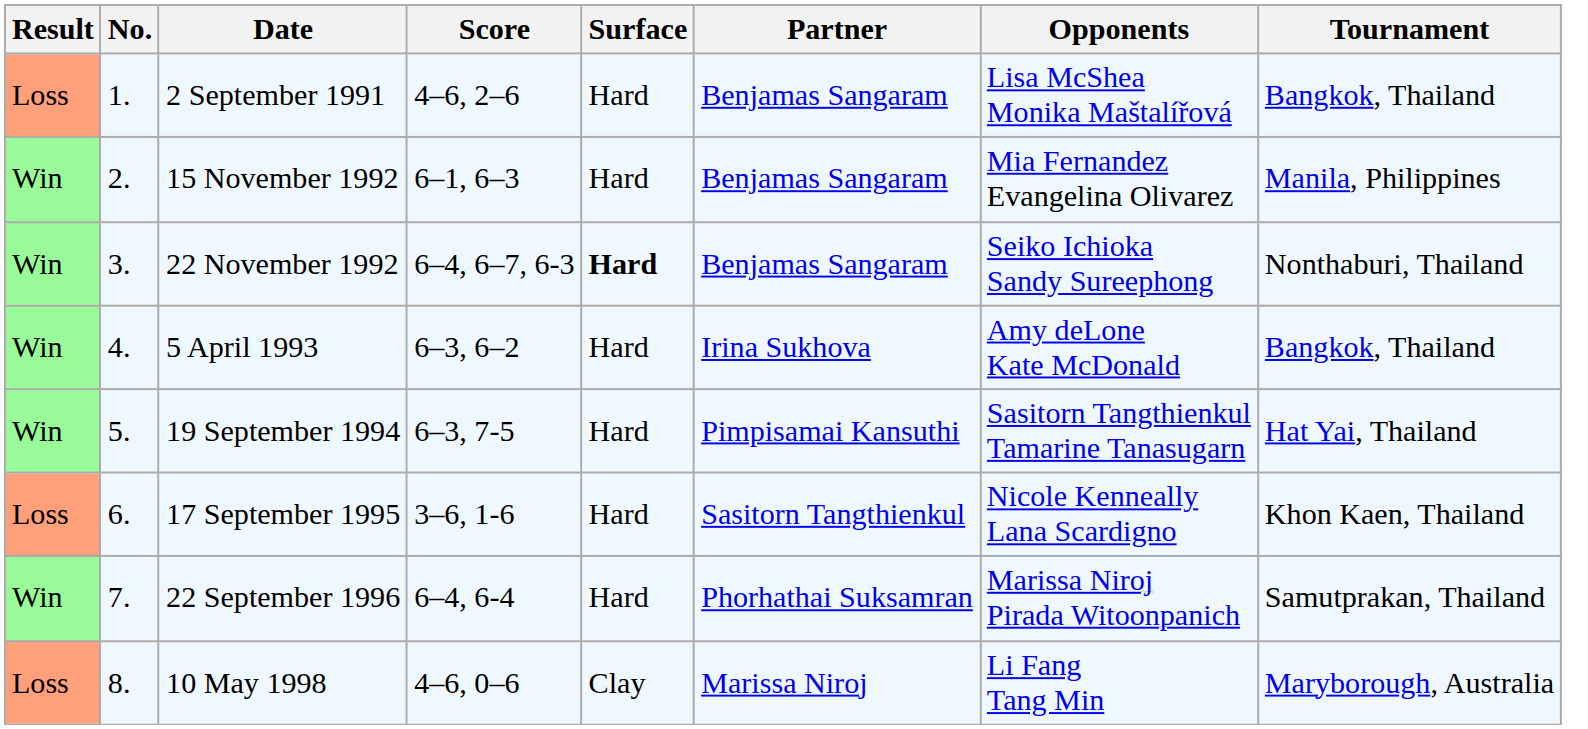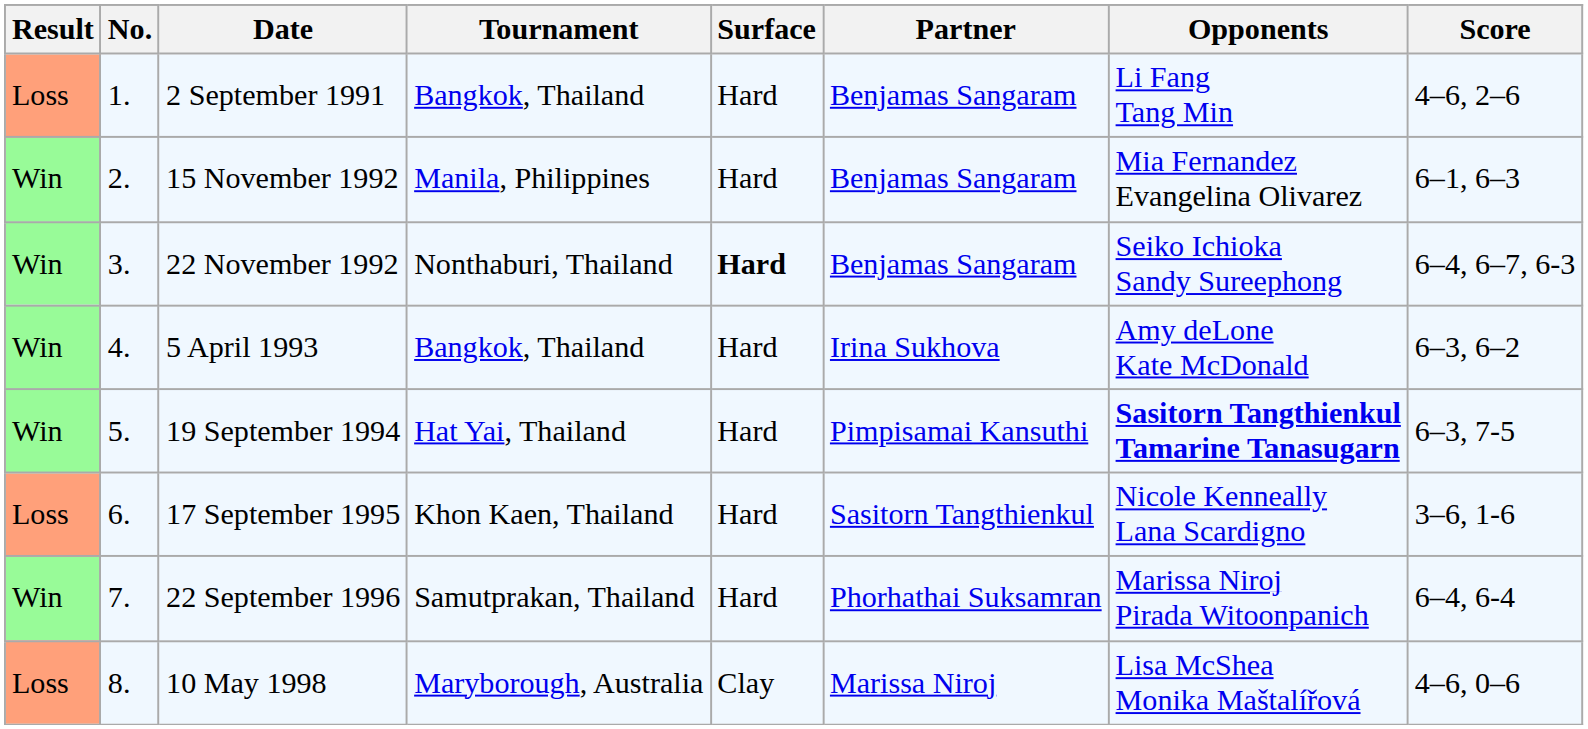columns swapped: Tournament <-> Score
2 September 1991 | Opponents: Lisa McShea Monika Maštalířová -> Li Fang Tang Min
19 September 1994 | Opponents: normal -> bold
10 May 1998 | Opponents: Li Fang Tang Min -> Lisa McShea Monika Maštalířová
